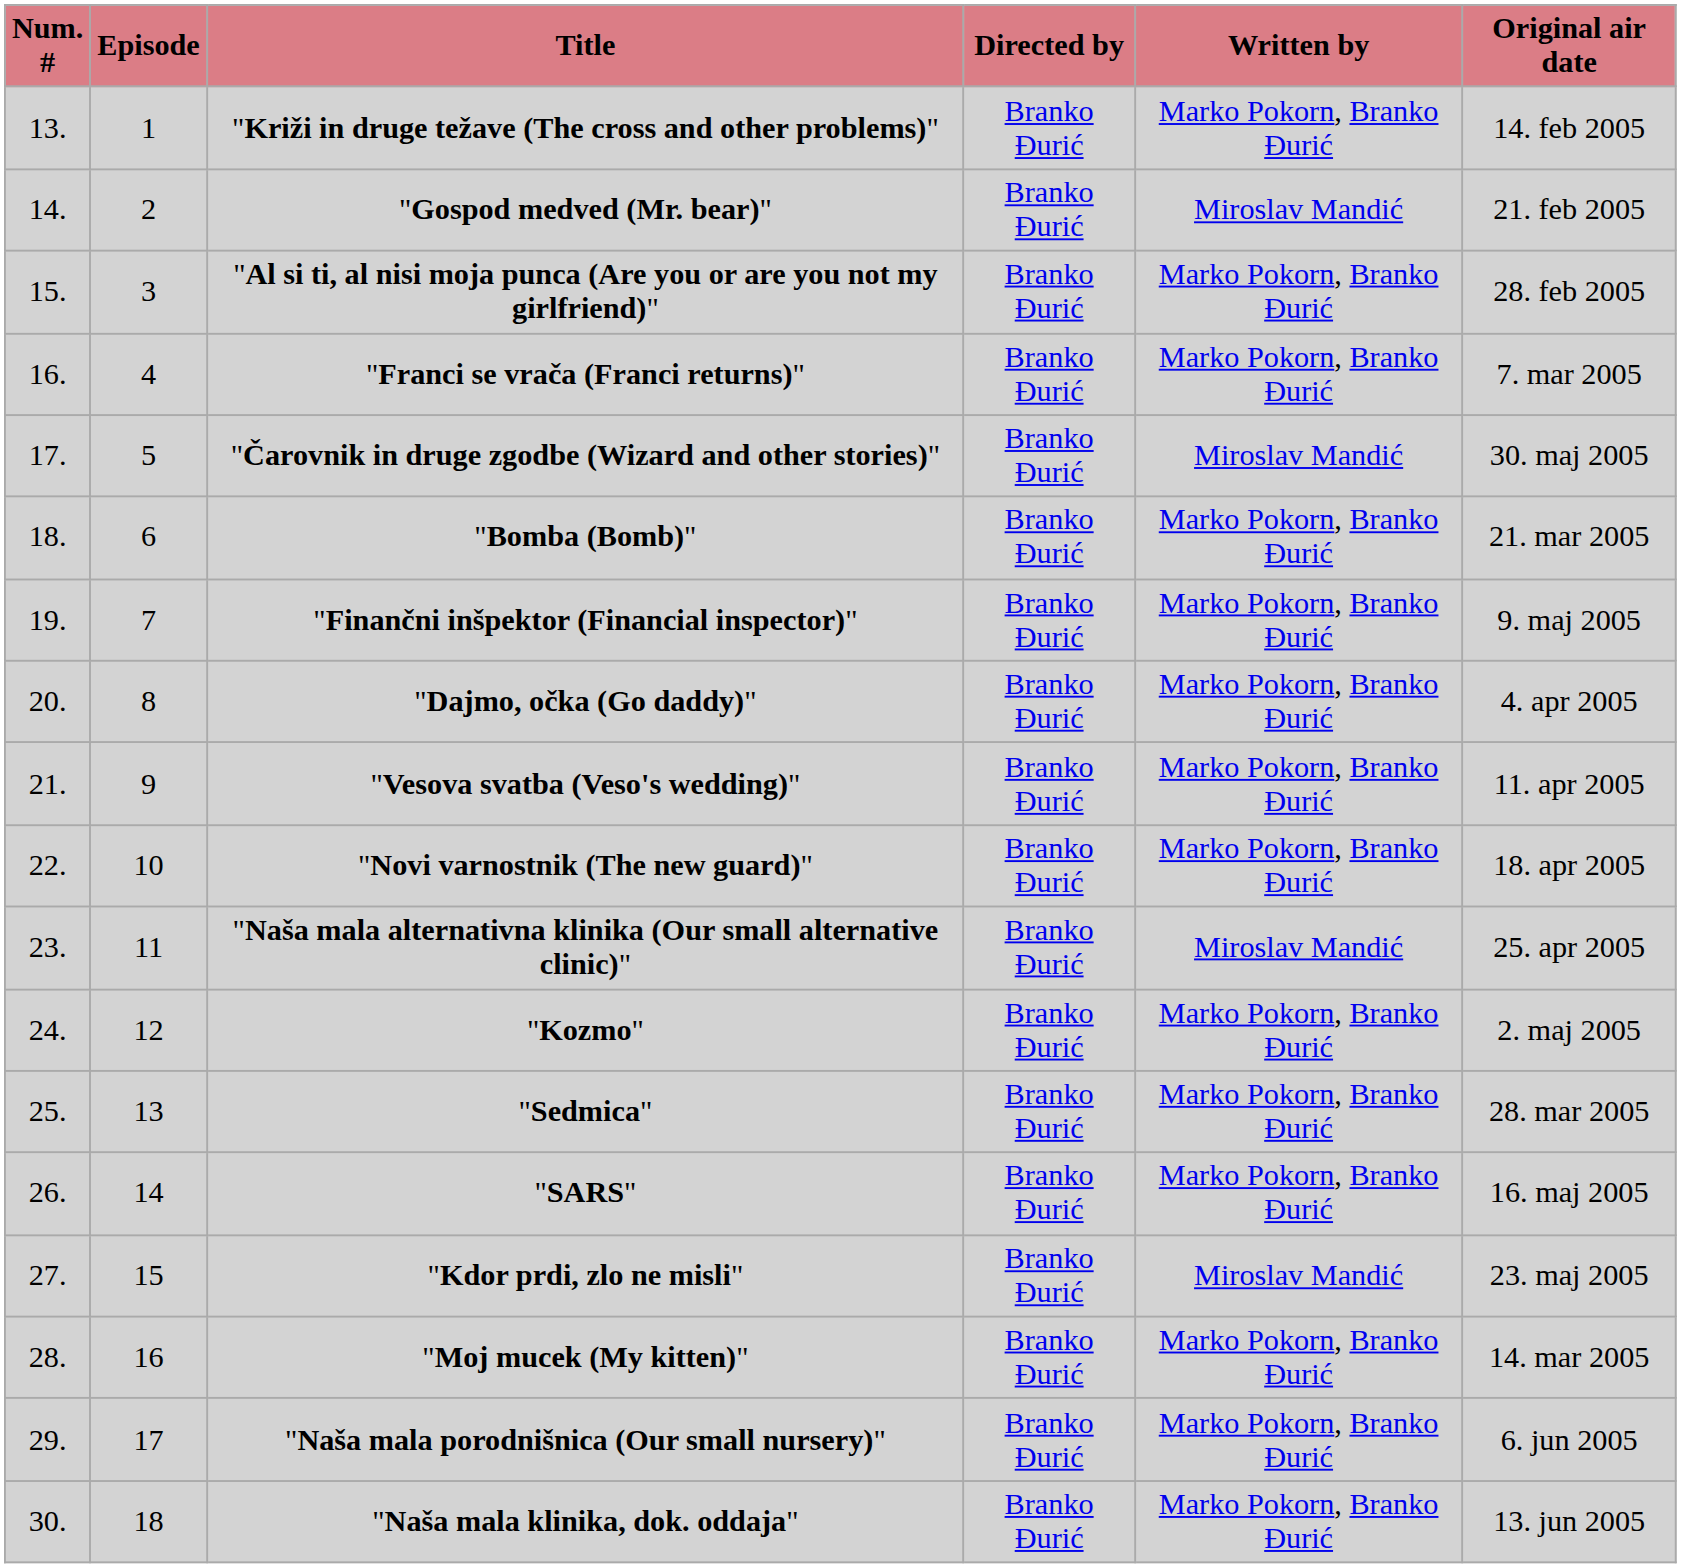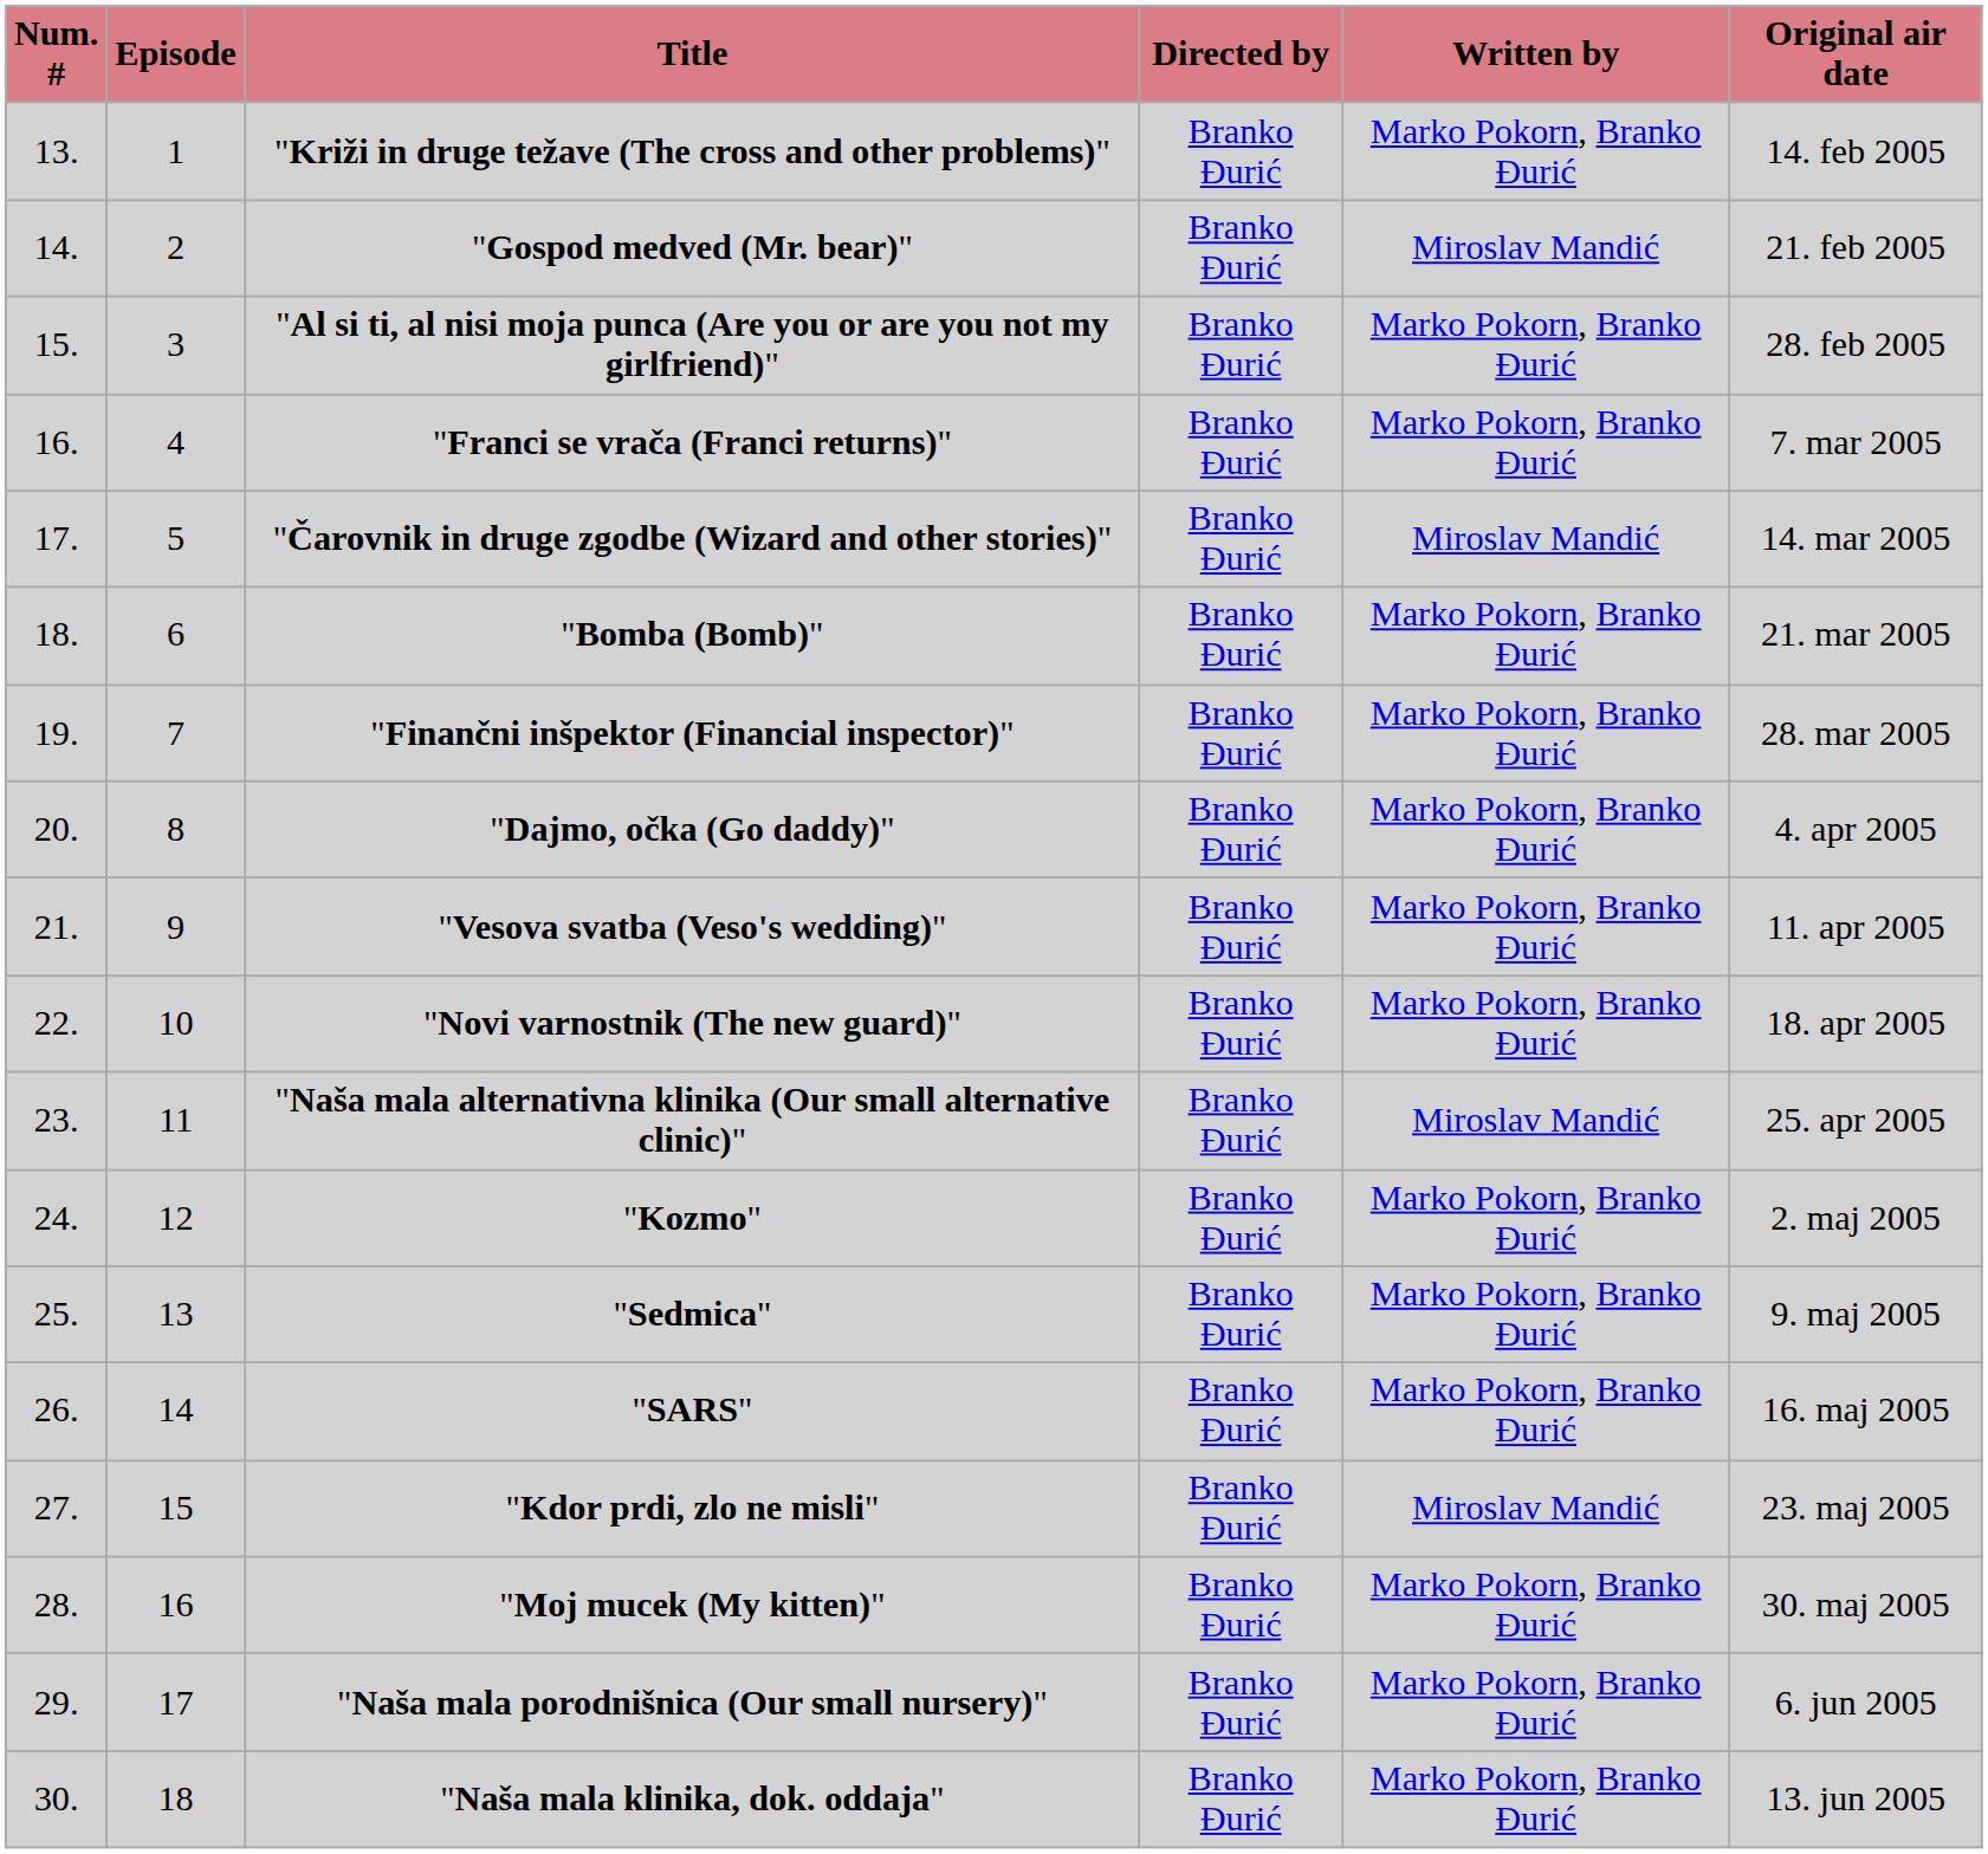"Čarovnik in druge zgodbe (Wizard and other stories)" | Original air date: 30. maj 2005 -> 14. mar 2005
"Finančni inšpektor (Financial inspector)" | Original air date: 9. maj 2005 -> 28. mar 2005
"Sedmica" | Original air date: 28. mar 2005 -> 9. maj 2005
"Moj mucek (My kitten)" | Original air date: 14. mar 2005 -> 30. maj 2005
